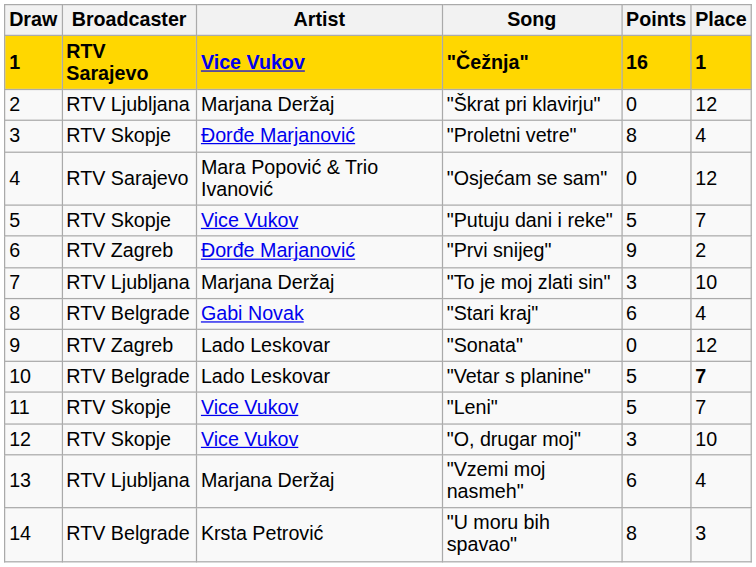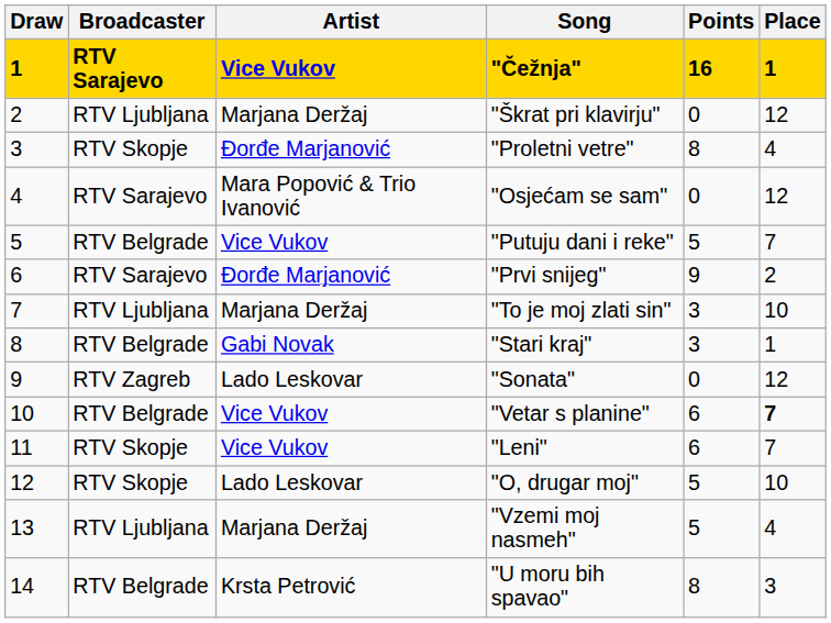"Putuju dani i reke" | Broadcaster: RTV Skopje -> RTV Belgrade
"Prvi snijeg" | Broadcaster: RTV Zagreb -> RTV Sarajevo
"Stari kraj" | Points: 6 -> 3
"Stari kraj" | Place: 4 -> 1
"Vetar s planine" | Artist: Lado Leskovar -> Vice Vukov
"Vetar s planine" | Points: 5 -> 6
"Leni" | Points: 5 -> 6
"O, drugar moj" | Artist: Vice Vukov -> Lado Leskovar
"O, drugar moj" | Points: 3 -> 5
"Vzemi moj nasmeh" | Points: 6 -> 5
